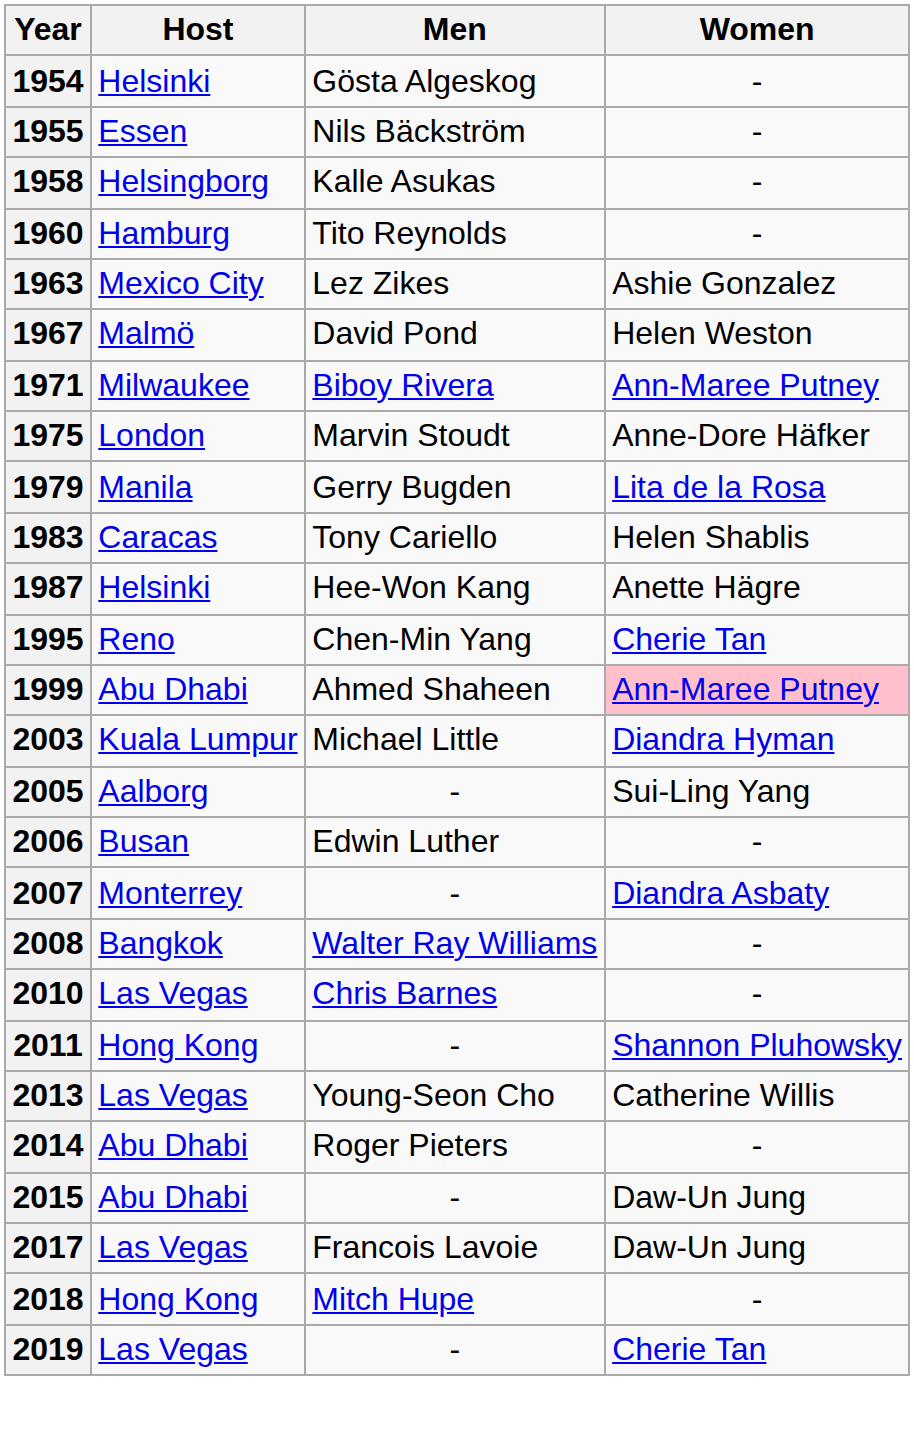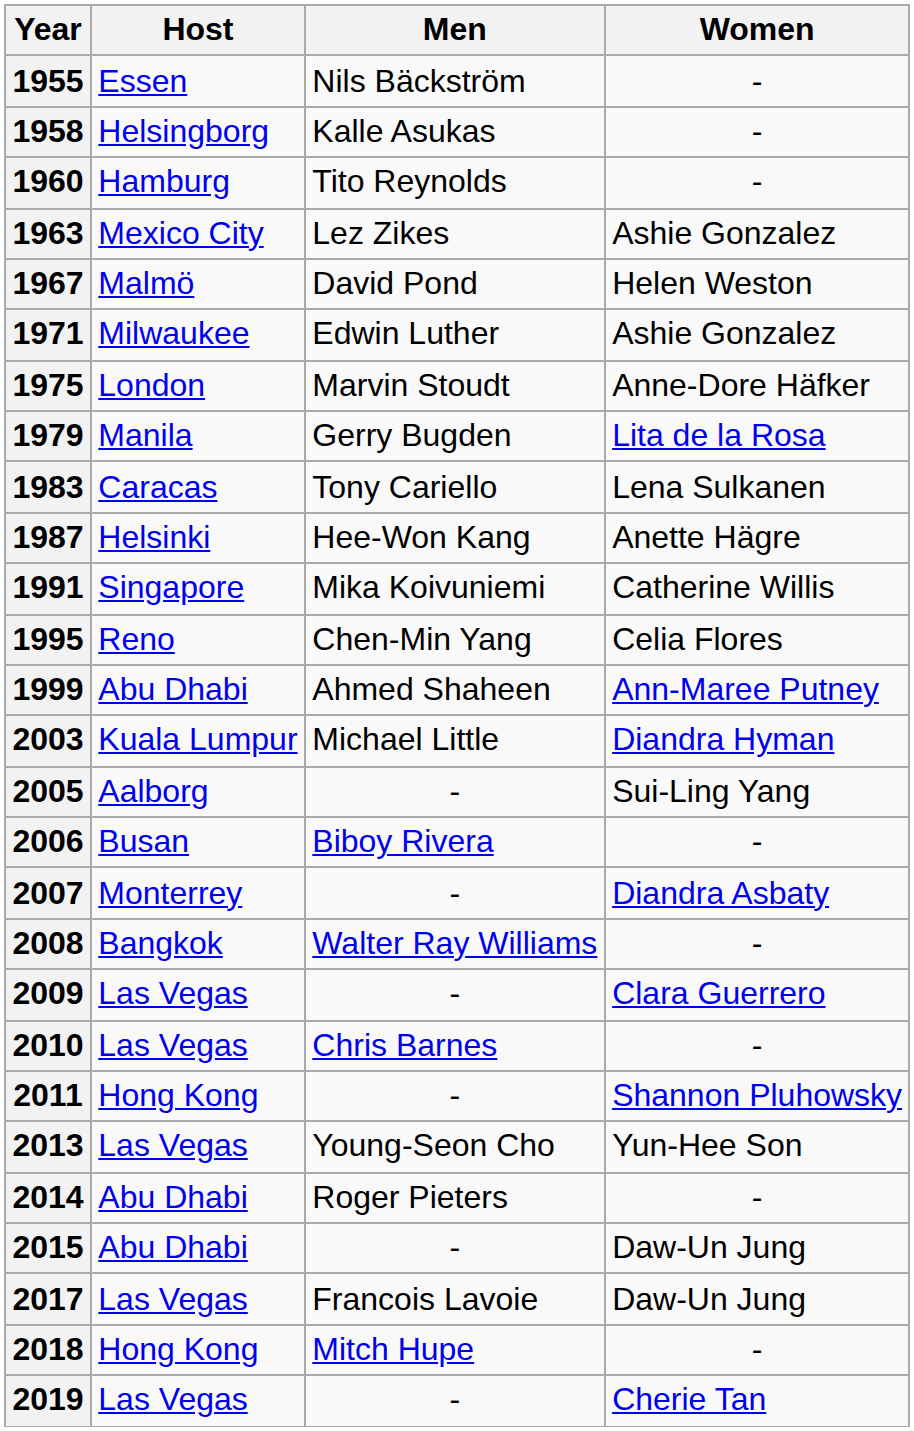- row: 1954 | Helsinki | Gösta Algeskog | -
1971 | Men: Biboy Rivera -> Edwin Luther
1971 | Women: Ann-Maree Putney -> Ashie Gonzalez
1983 | Women: Helen Shablis -> Lena Sulkanen
+ row: 1991 | Singapore | Mika Koivuniemi | Catherine Willis
1995 | Women: Cherie Tan -> Celia Flores
1999 | Women: pink background -> no background
2006 | Men: Edwin Luther -> Biboy Rivera
+ row: 2009 | Las Vegas | - | Clara Guerrero
2013 | Women: Catherine Willis -> Yun-Hee Son
